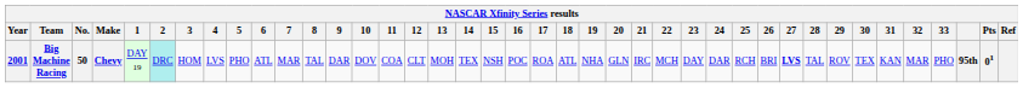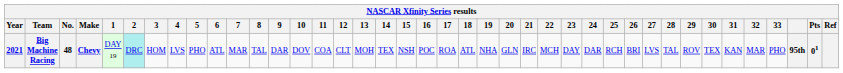Big Machine Racing | Year: 2001 -> 2021
Big Machine Racing | No.: 50 -> 48
Big Machine Racing | 27: bold -> normal
